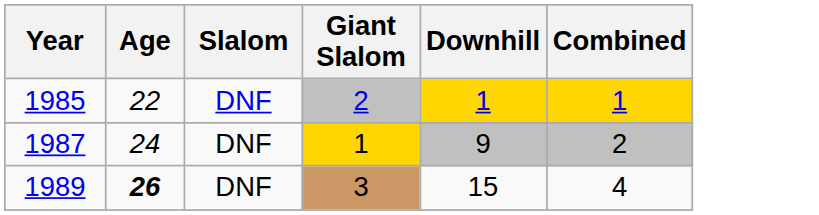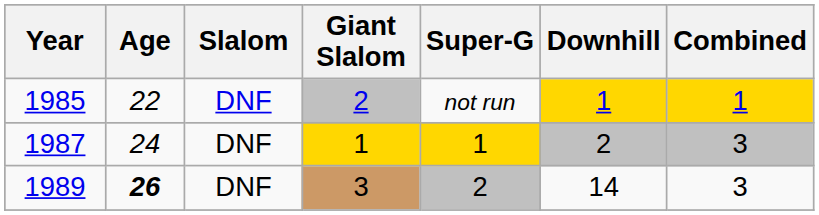+ column: Super-G | not run | 1 | 2
1987 | Downhill: 9 -> 2
1987 | Combined: 2 -> 3
1989 | Downhill: 15 -> 14
1989 | Combined: 4 -> 3
